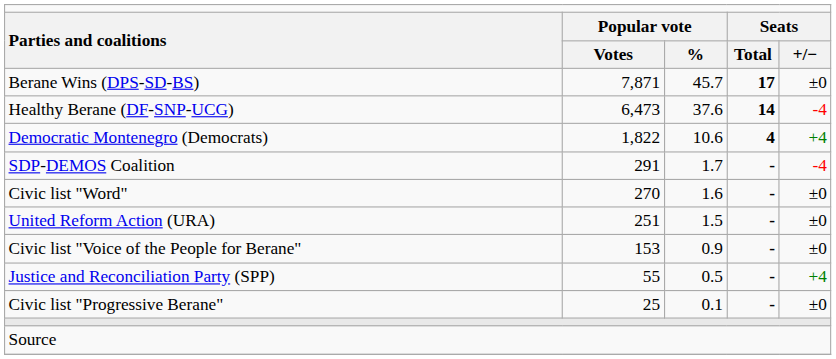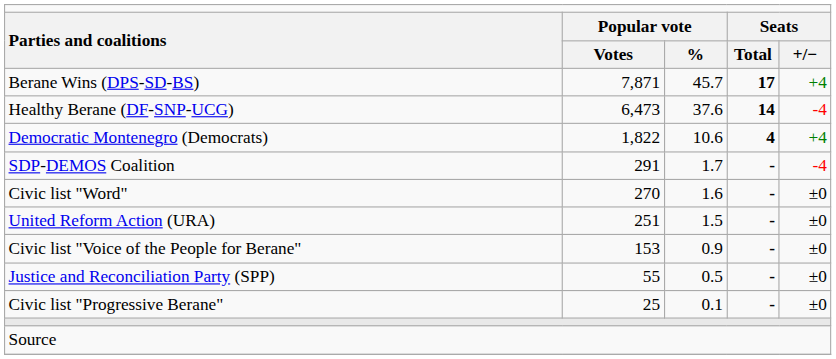Berane Wins (DPS-SD-BS) | column 5: ±0 -> +4
Justice and Reconciliation Party (SPP) | column 5: +4 -> ±0
